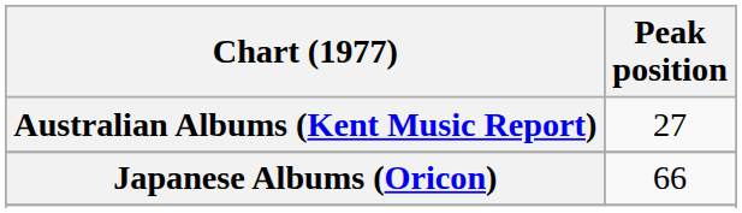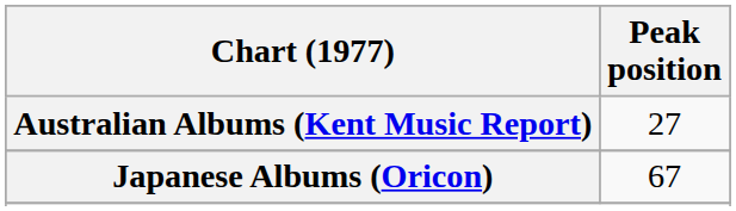Japanese Albums (Oricon) | Peak position: 66 -> 67
